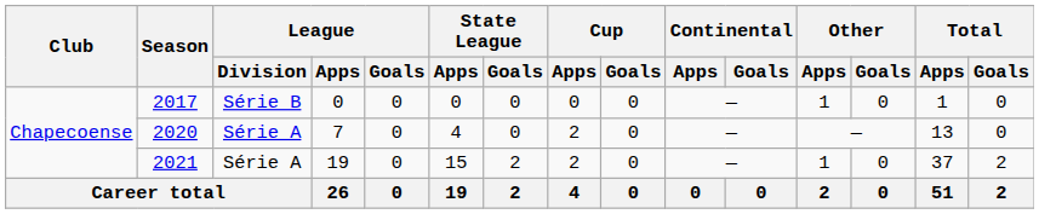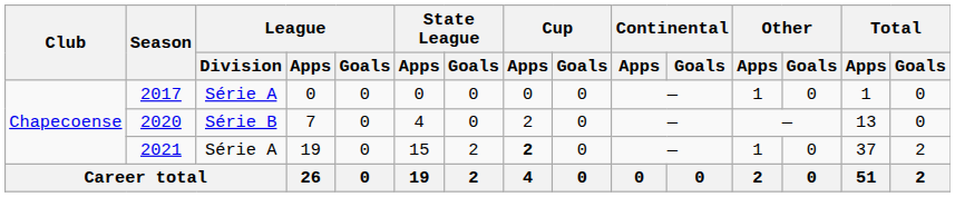2017 | League / Division: Série B -> Série A
2020 | League / Division: Série A -> Série B
2021 | Cup / Apps: normal -> bold
